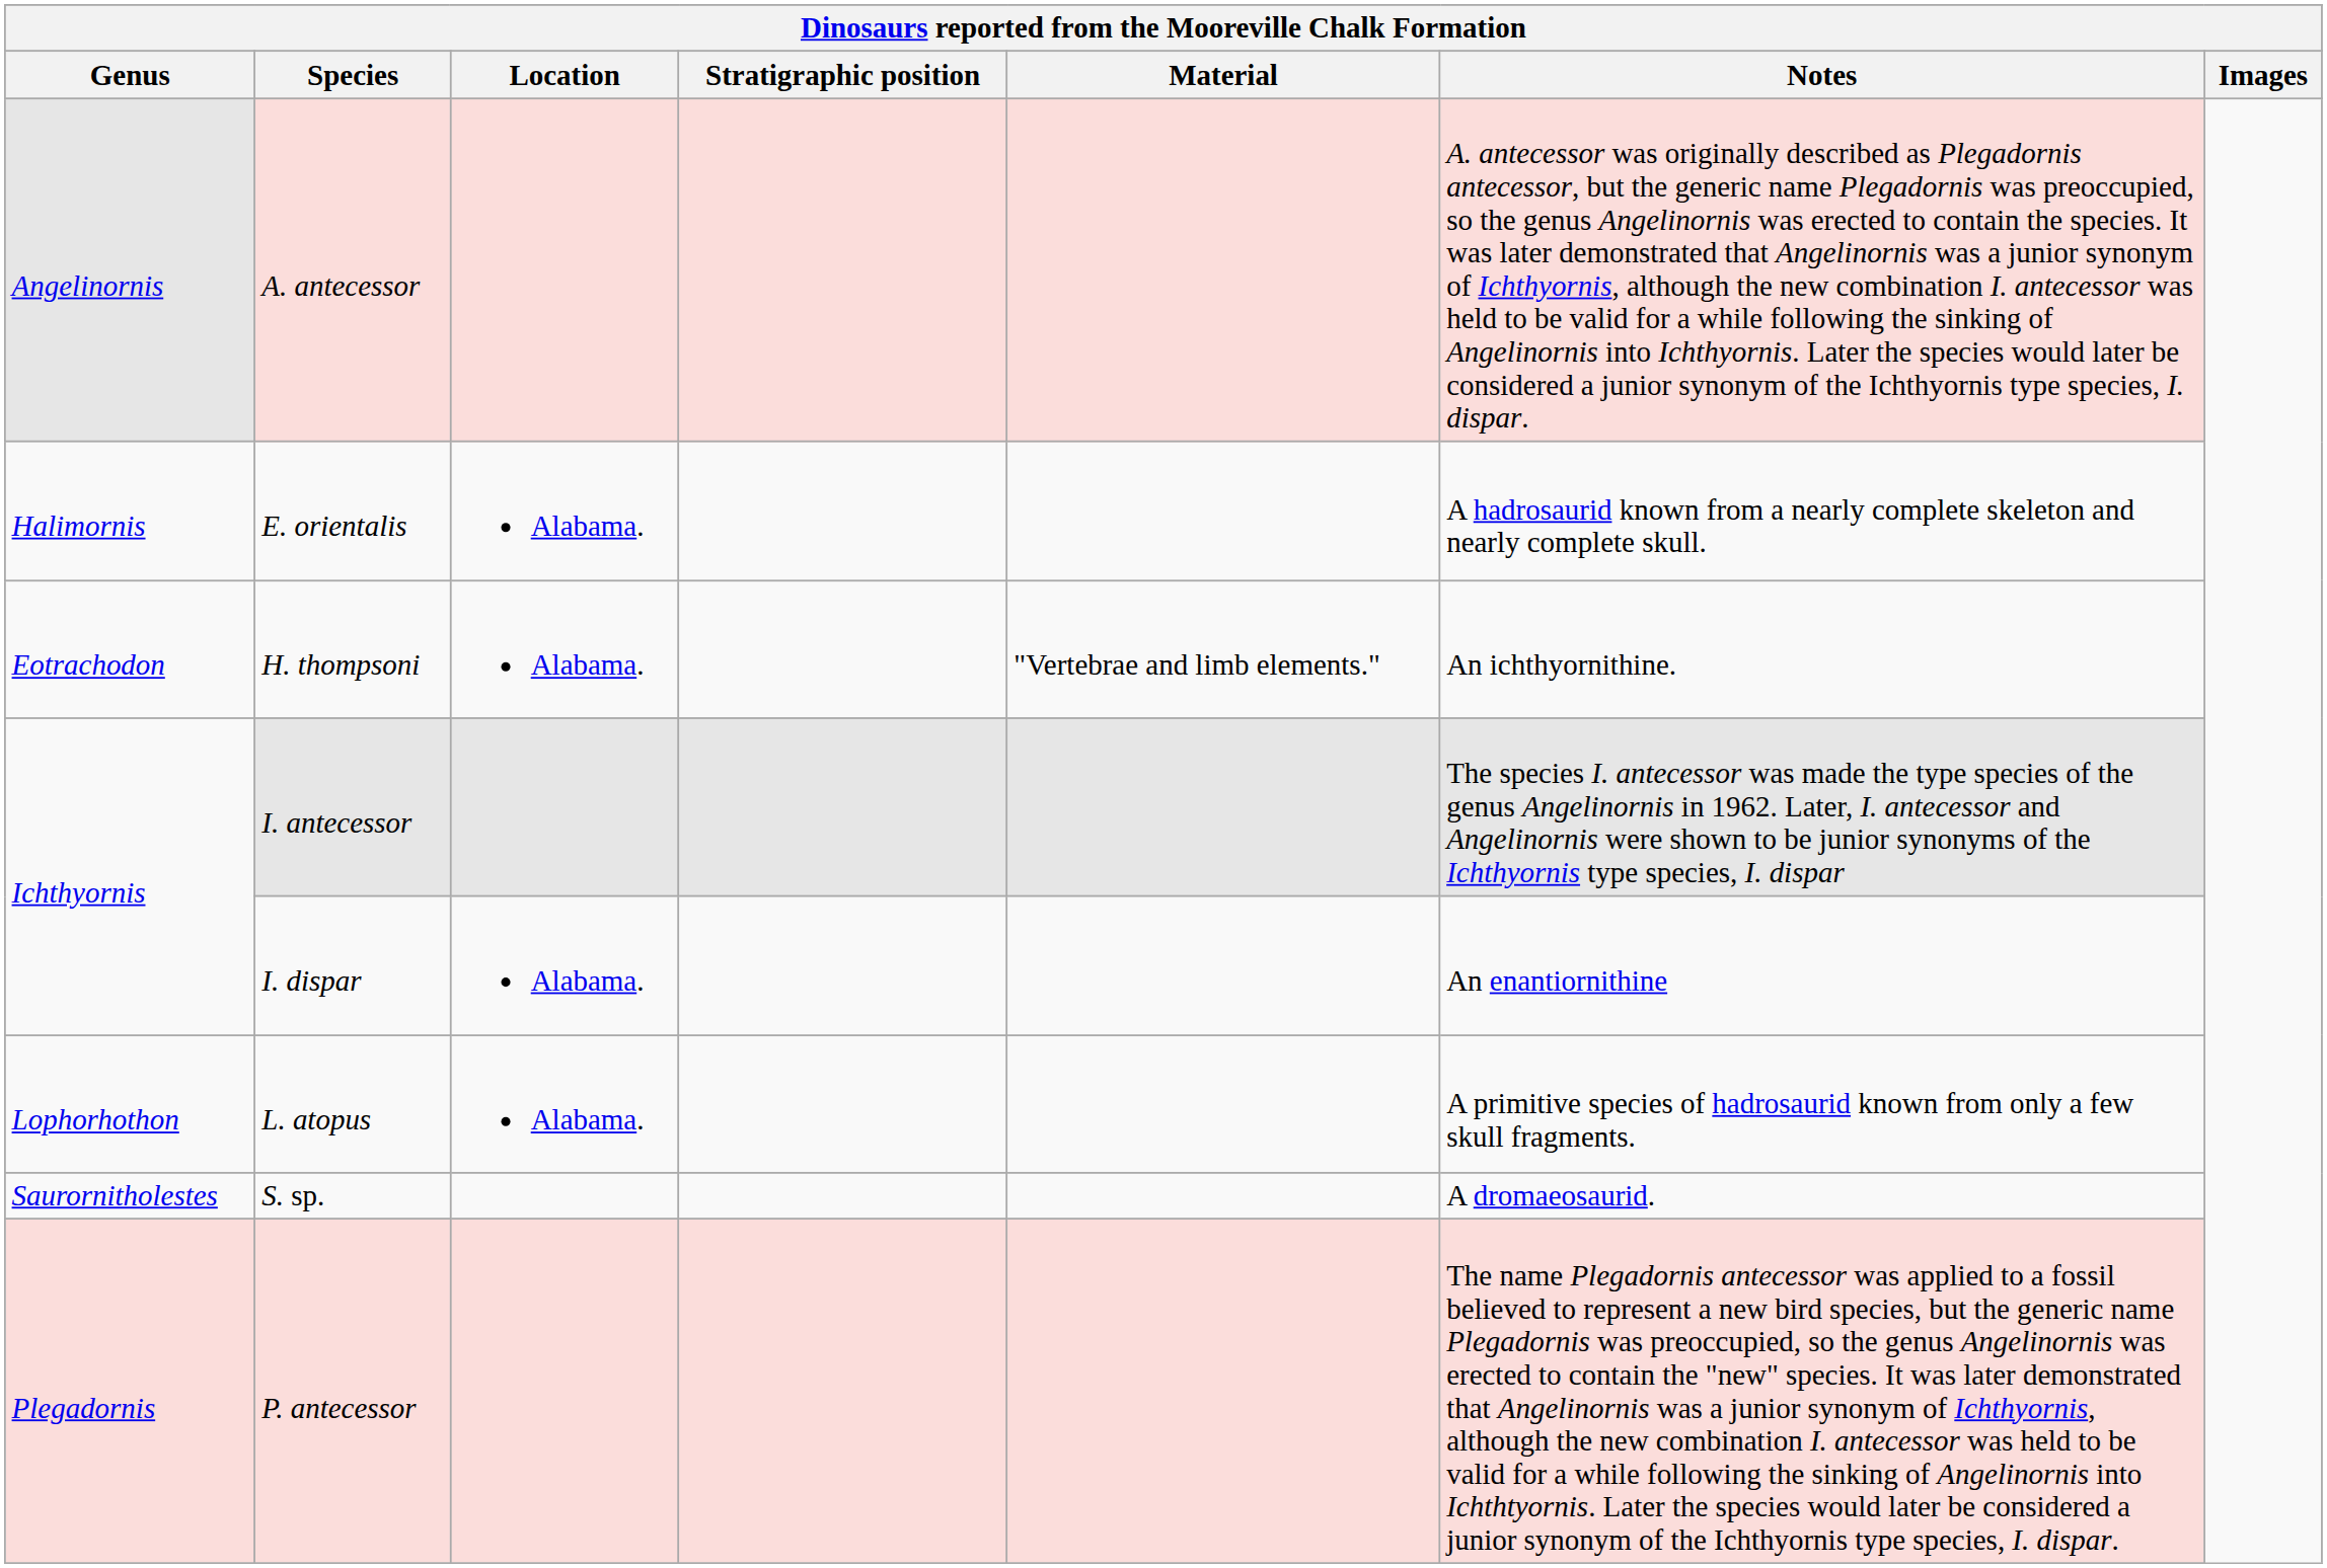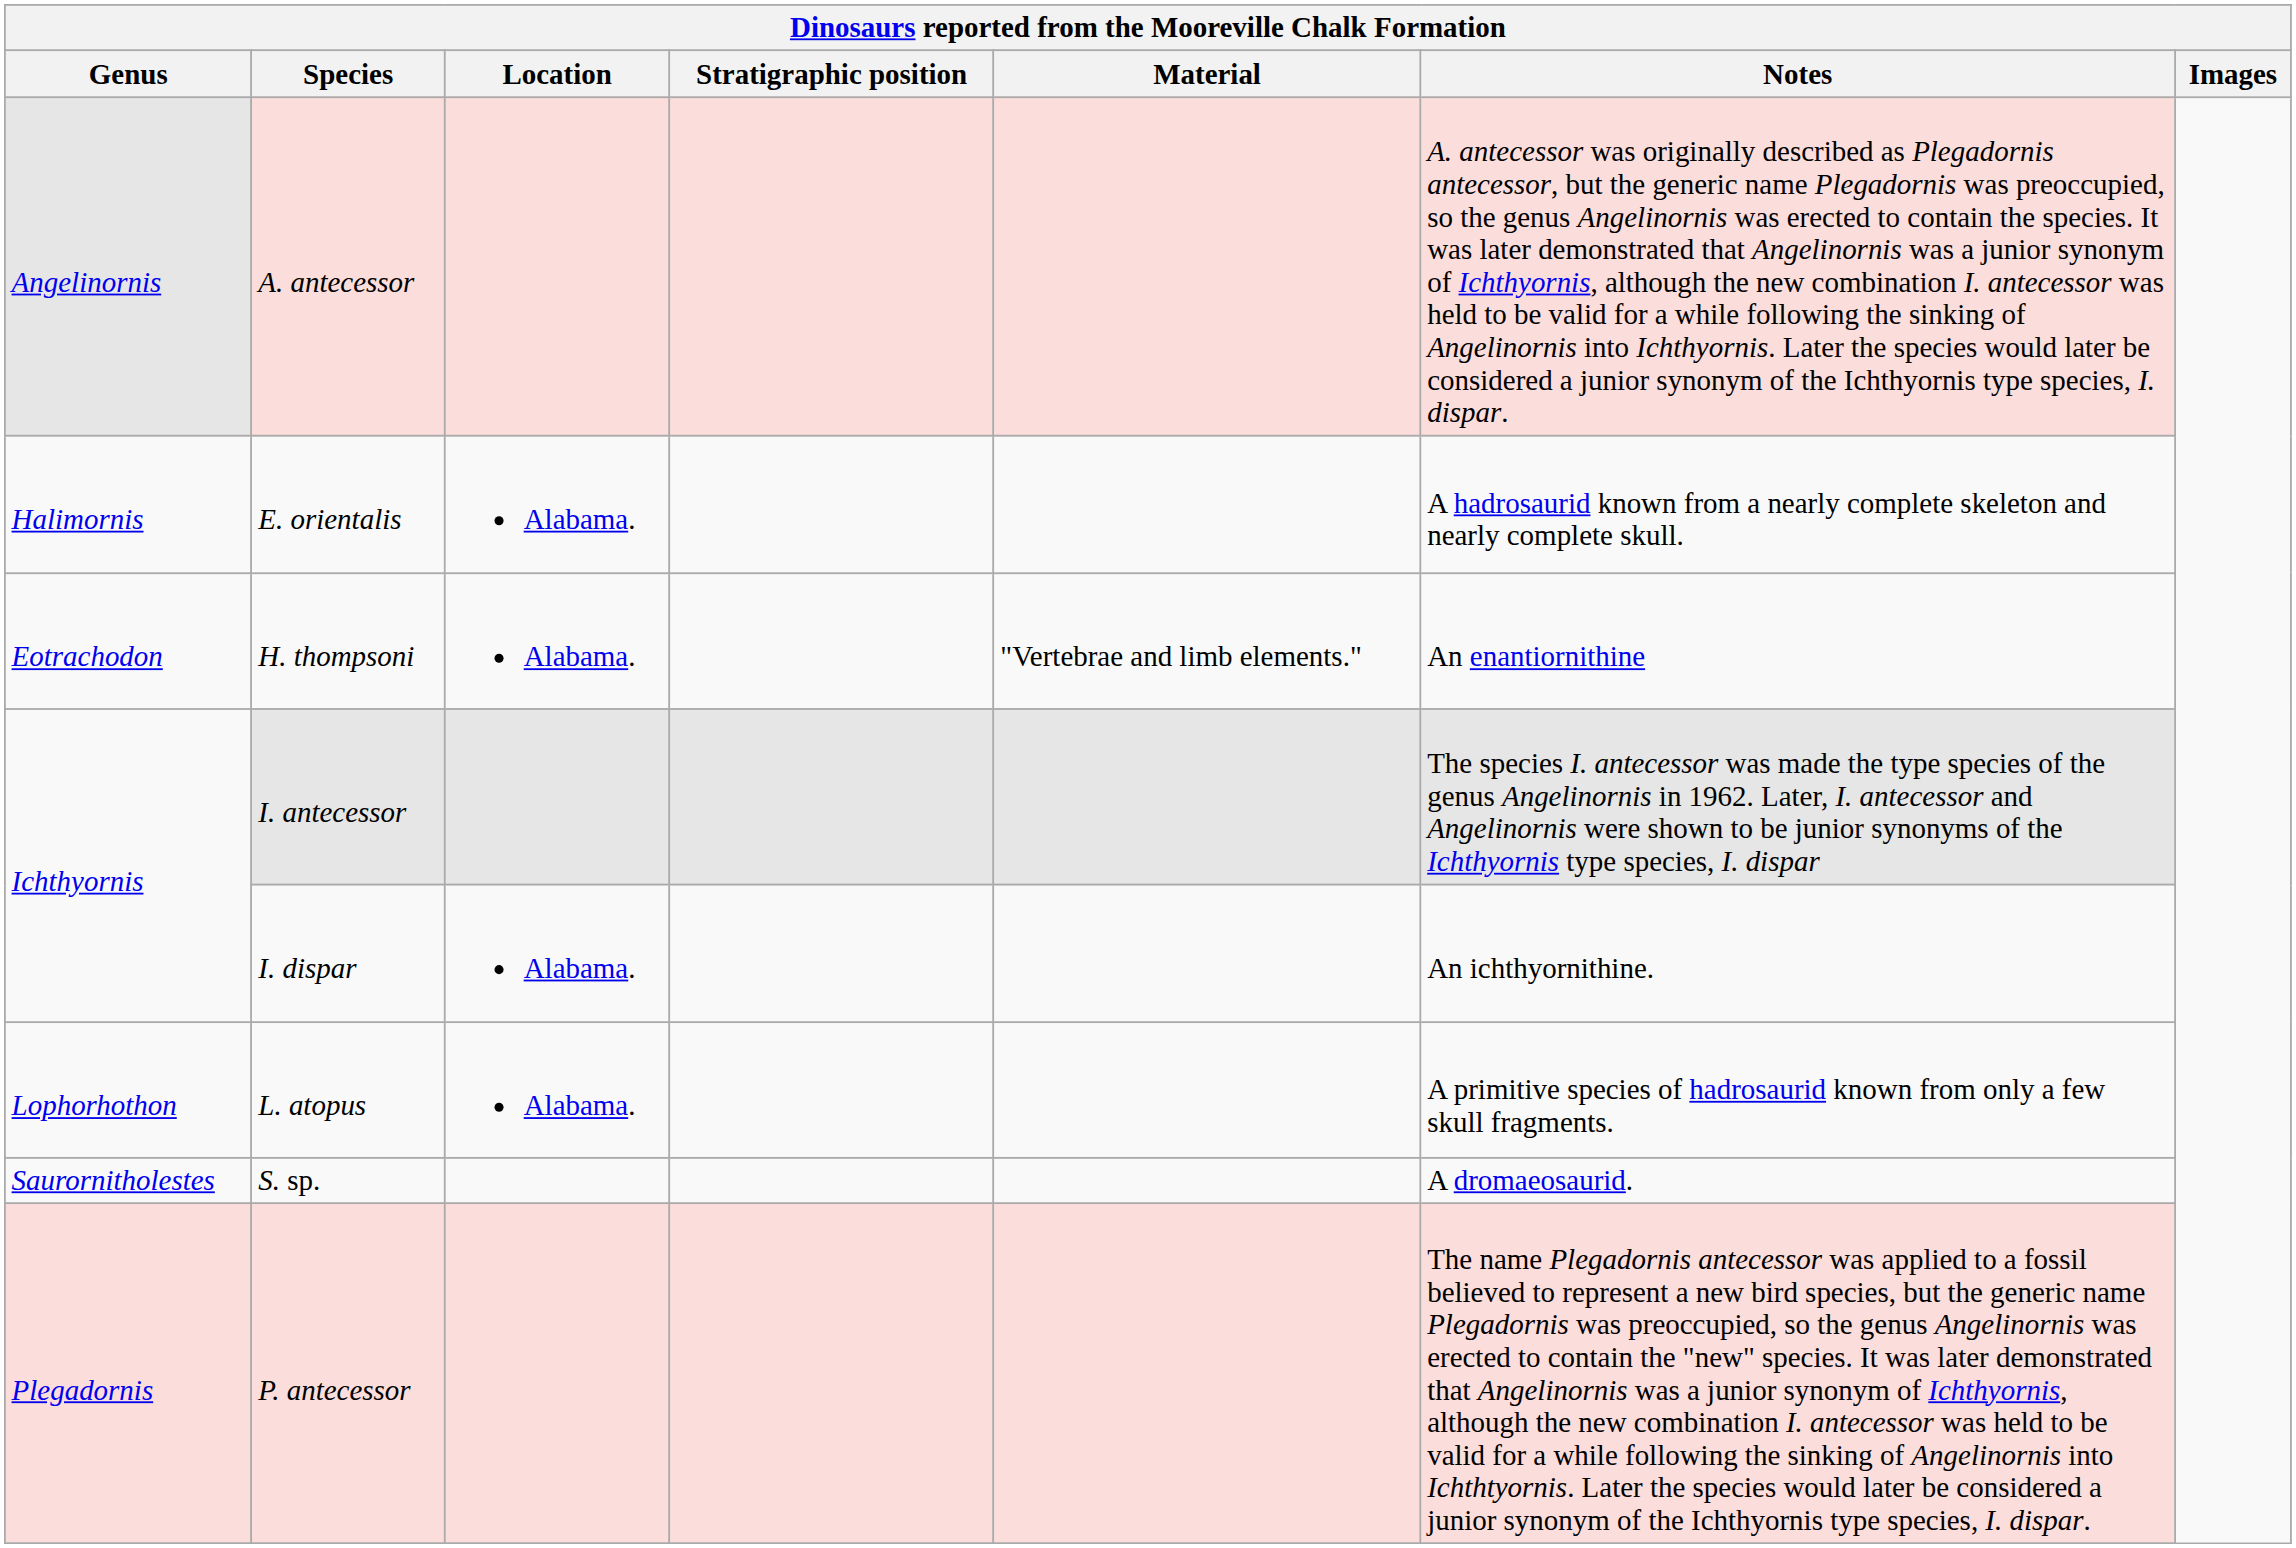H. thompsoni | Notes: An ichthyornithine. -> An enantiornithine
I. dispar | Notes: An enantiornithine -> An ichthyornithine.
